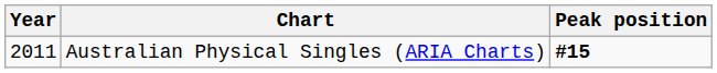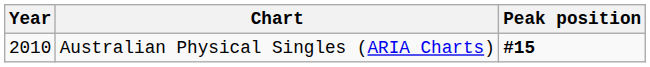Australian Physical Singles (ARIA Charts) | Year: 2011 -> 2010
